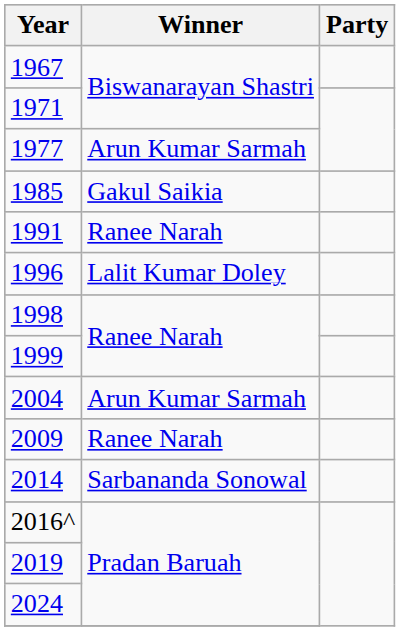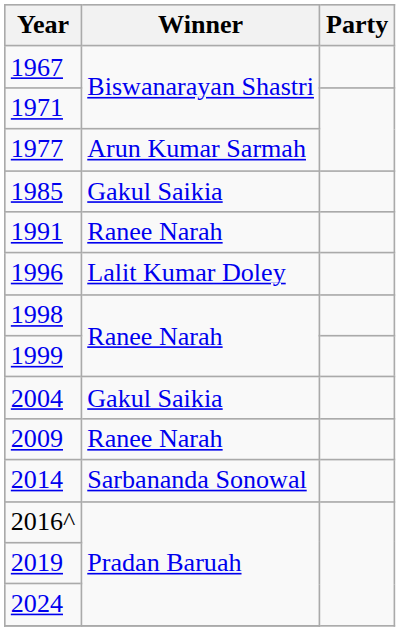2004 | Winner: Arun Kumar Sarmah -> Gakul Saikia
